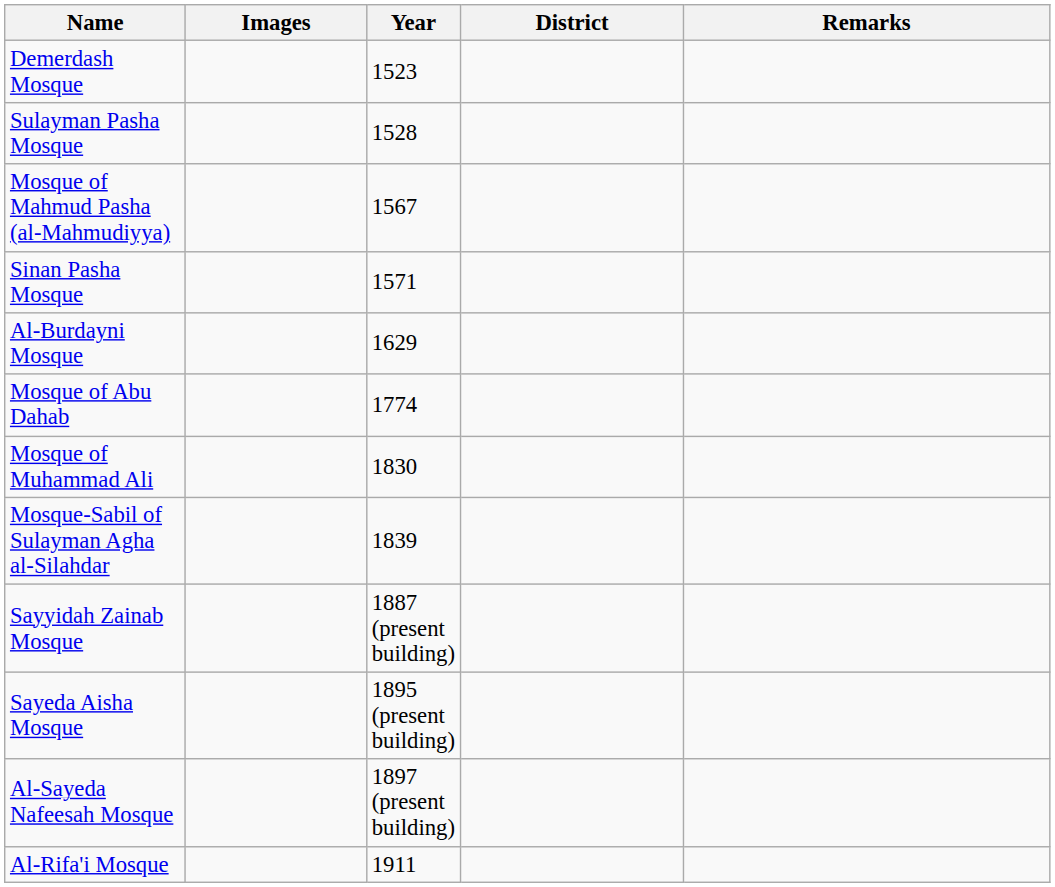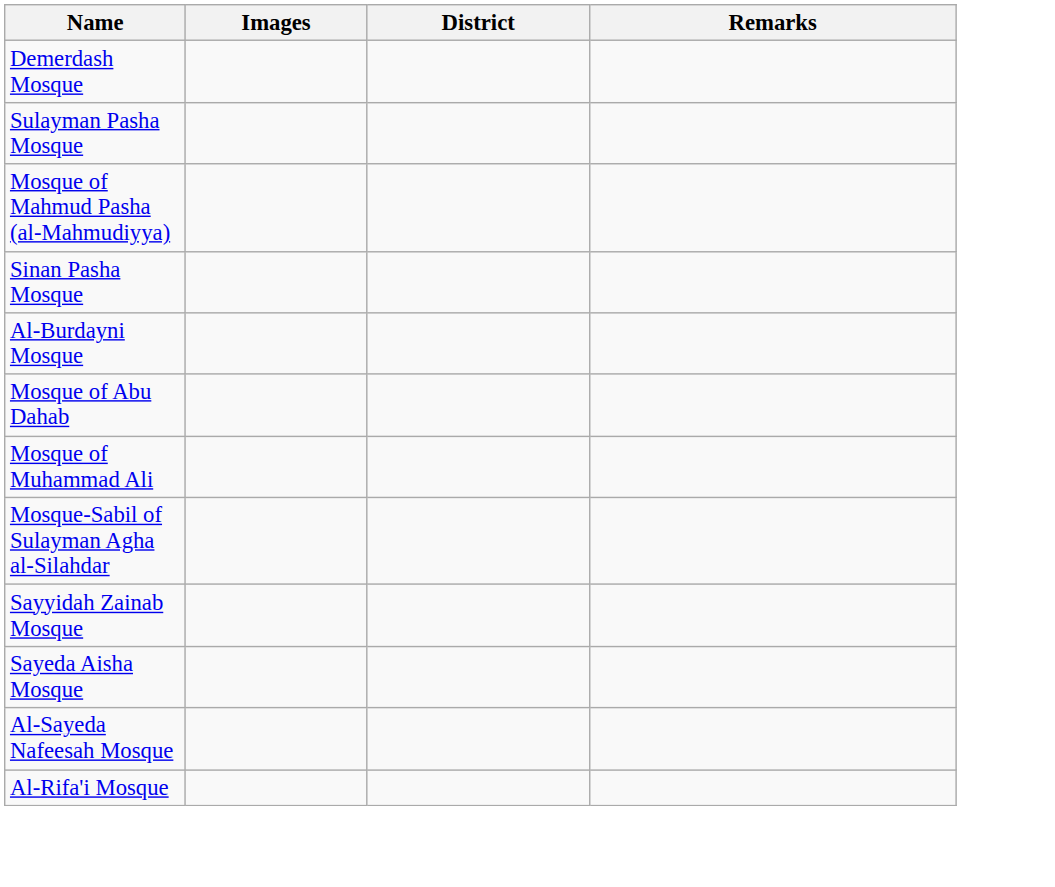- column: Year | 1523 | 1528 | 1567 | 1571 | 1629 | 1774 | 1830 | 1839 | 1887 (present building) | 1895 (present building) | 1897 (present building) | 1911
